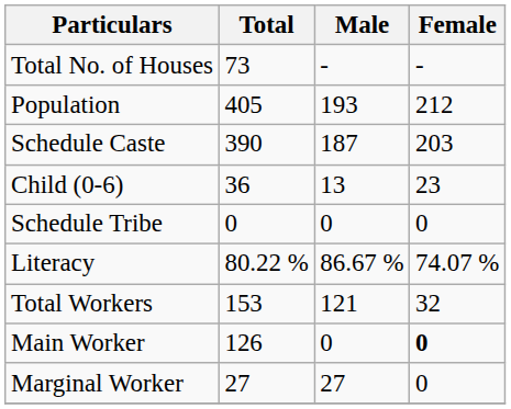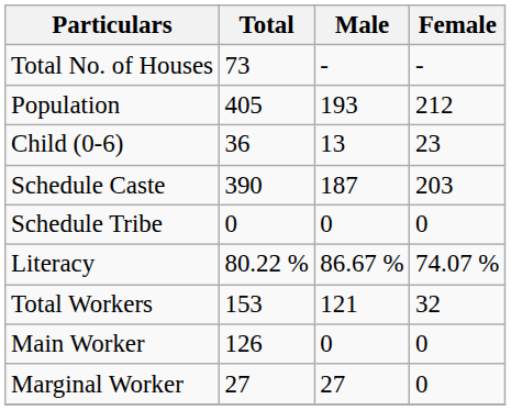rows swapped: Child (0-6) <-> Schedule Caste
Main Worker | Female: bold -> normal
